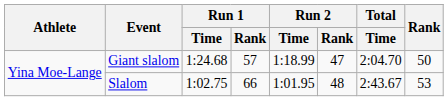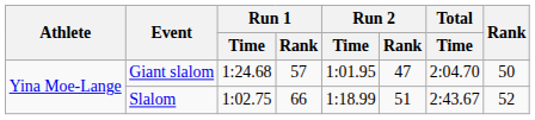Giant slalom | Run 2 / Time: 1:18.99 -> 1:01.95
Slalom | Run 2 / Time: 1:01.95 -> 1:18.99
Slalom | Run 2 / Rank: 48 -> 51
Slalom | Rank: 53 -> 52
